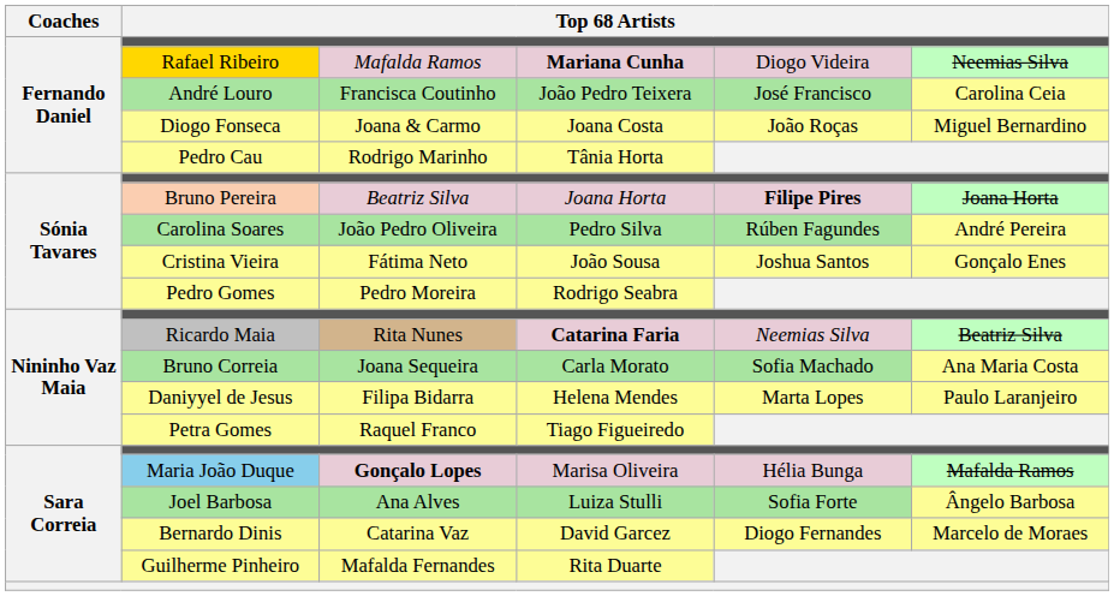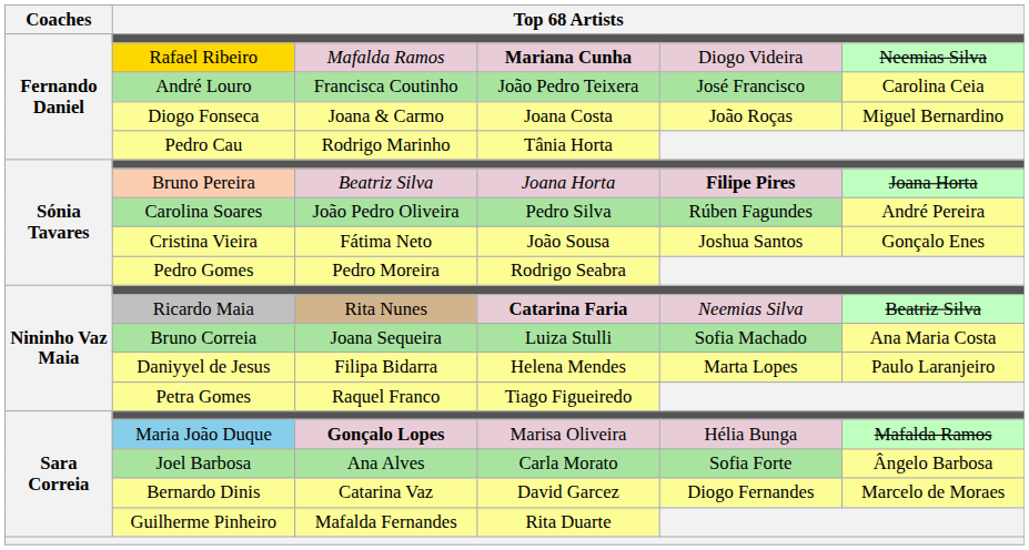Bruno Correia | column 4: Carla Morato -> Luiza Stulli
Joel Barbosa | column 4: Luiza Stulli -> Carla Morato
